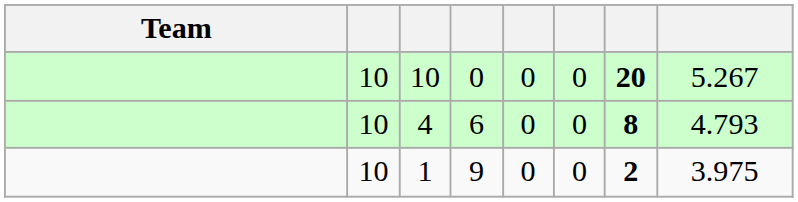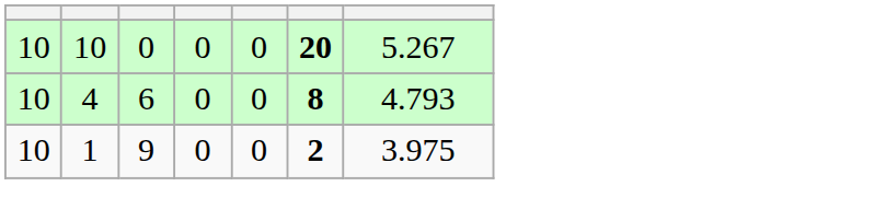- column: Team
